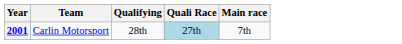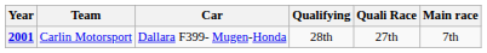+ column: Car | Dallara F399- Mugen-Honda
2001 | Quali Race: lightblue background -> no background
